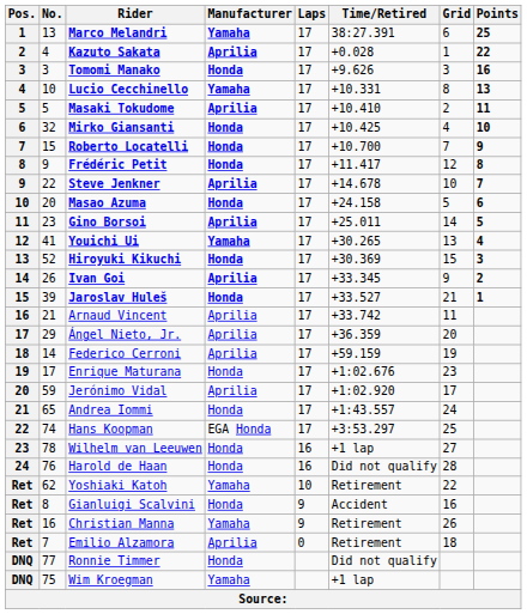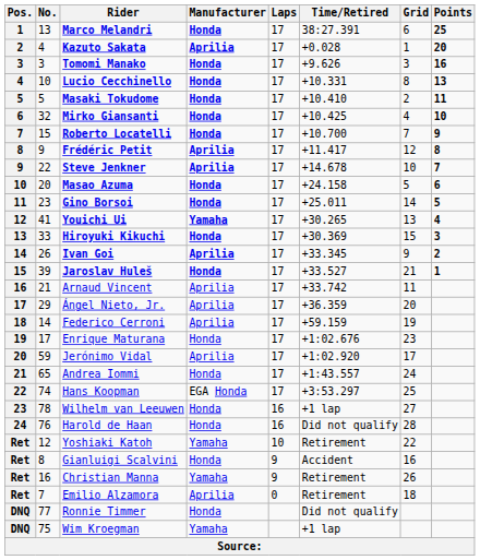Marco Melandri | Manufacturer: Yamaha -> Honda
Kazuto Sakata | Points: 22 -> 20
Lucio Cecchinello | Manufacturer: Yamaha -> Honda
Masaki Tokudome | Manufacturer: Aprilia -> Honda
Frédéric Petit | Manufacturer: Honda -> Aprilia
Gino Borsoi | Manufacturer: Aprilia -> Honda
Hiroyuki Kikuchi | No.: 52 -> 33
Yoshiaki Katoh | No.: 62 -> 12
